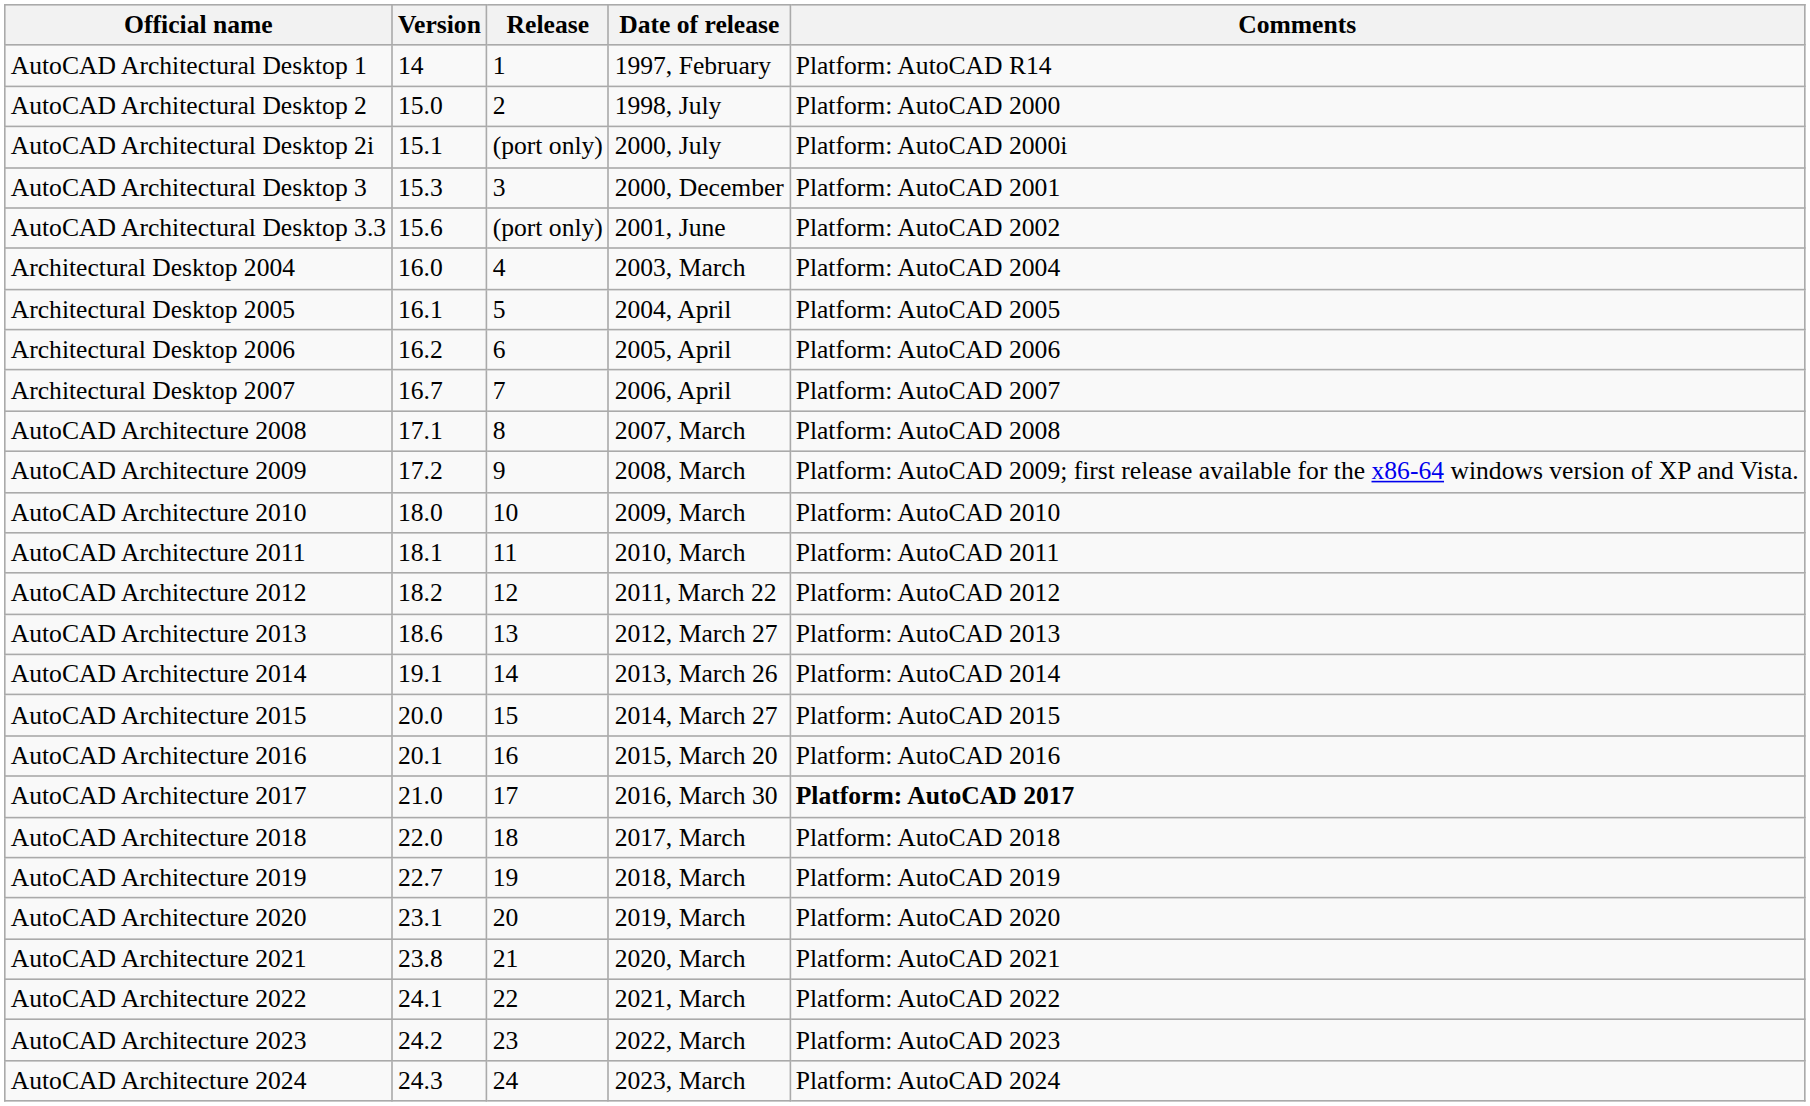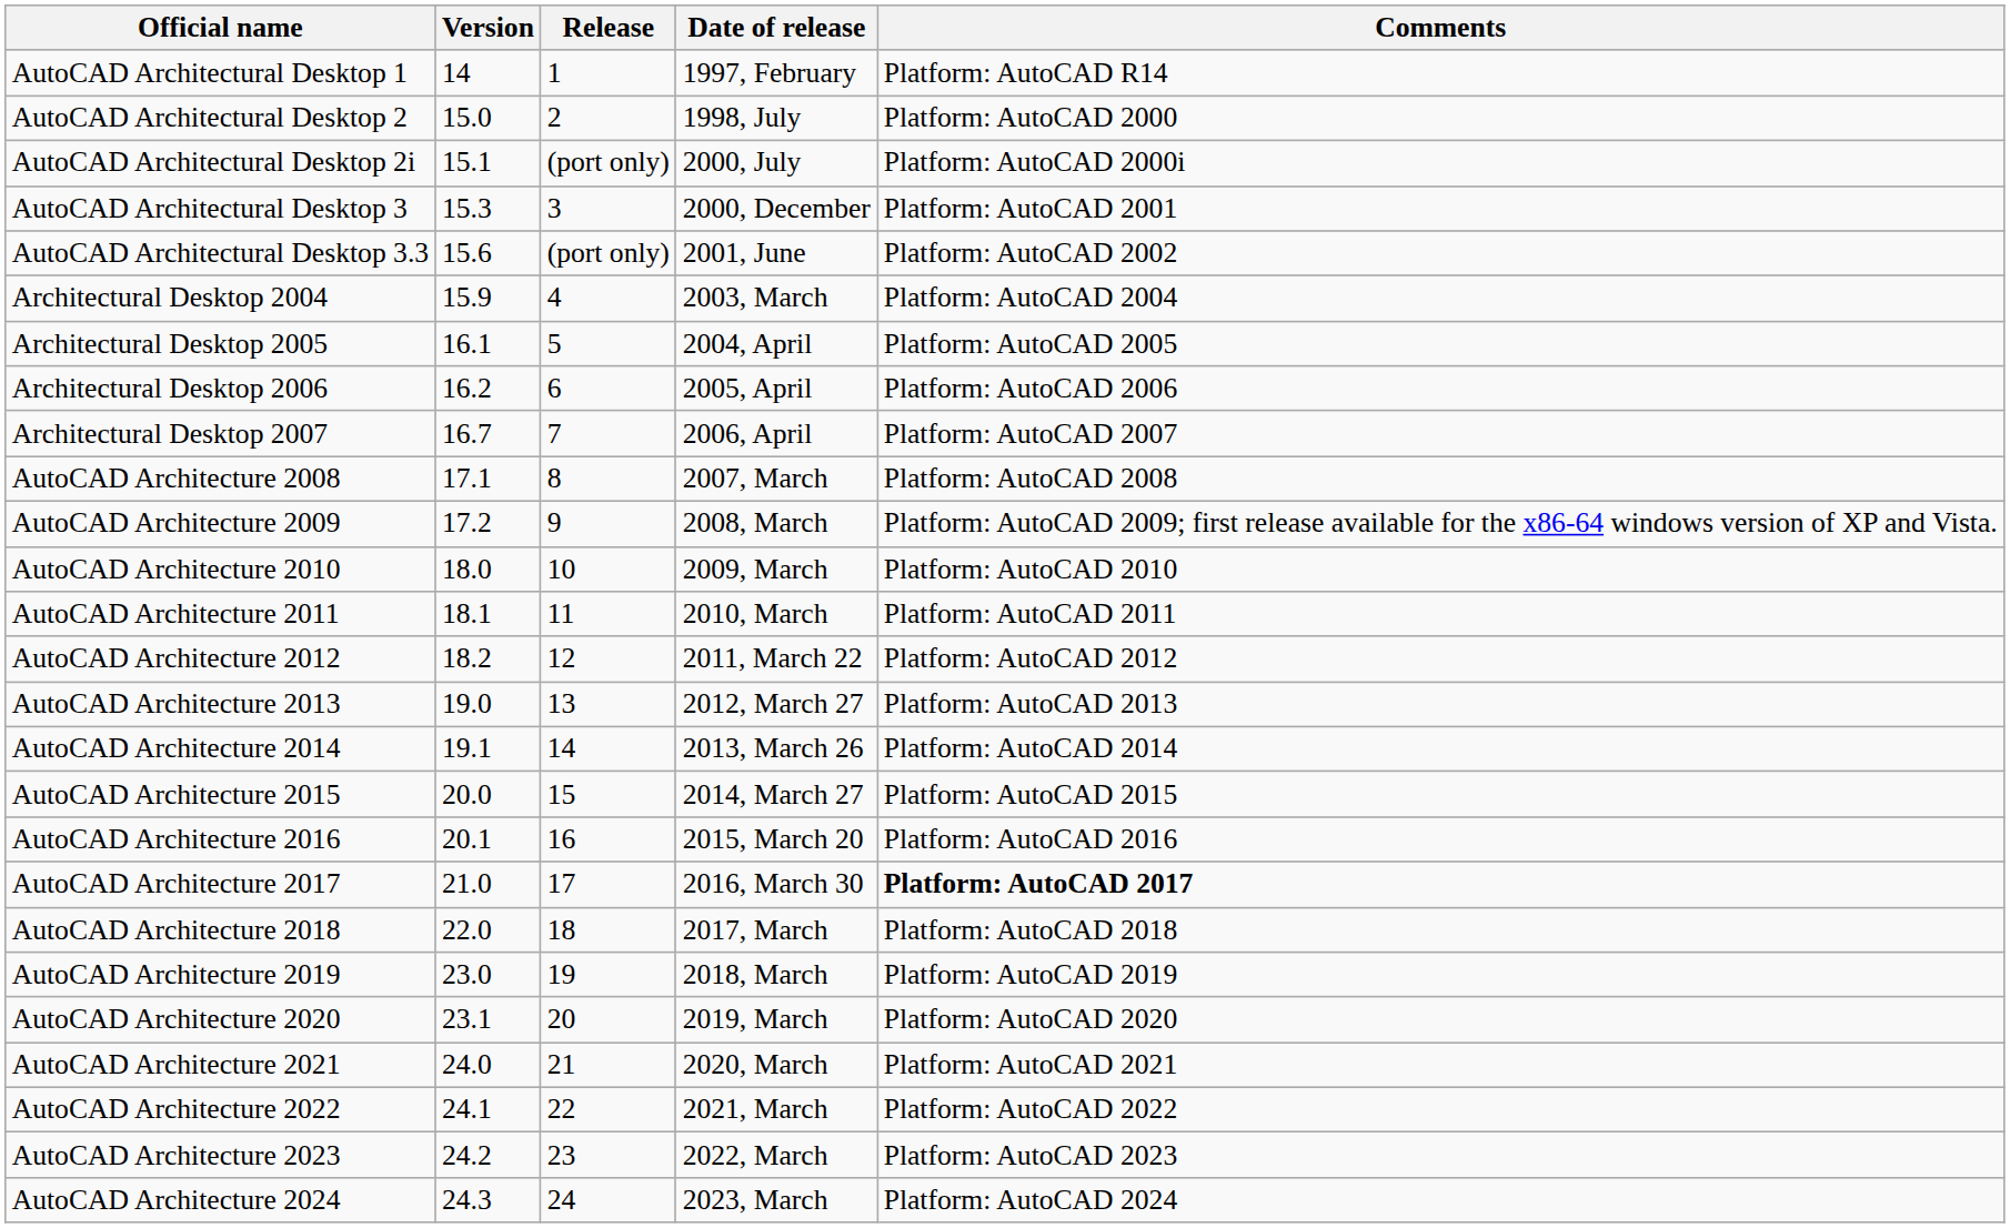Architectural Desktop 2004 | Version: 16.0 -> 15.9
AutoCAD Architecture 2013 | Version: 18.6 -> 19.0
AutoCAD Architecture 2019 | Version: 22.7 -> 23.0
AutoCAD Architecture 2021 | Version: 23.8 -> 24.0
